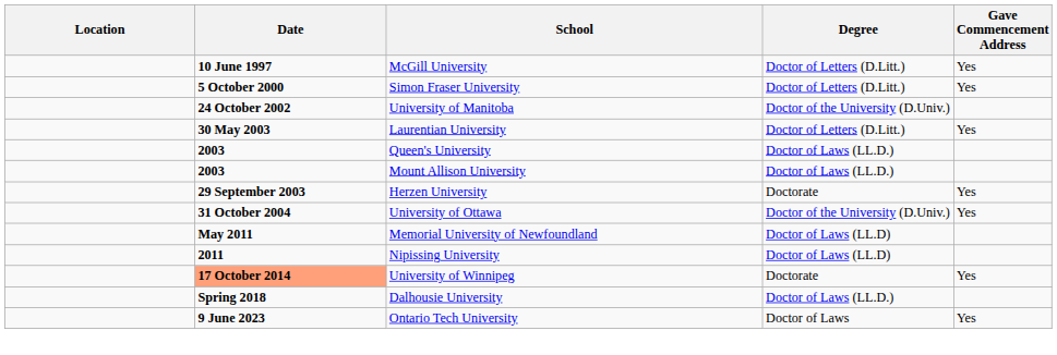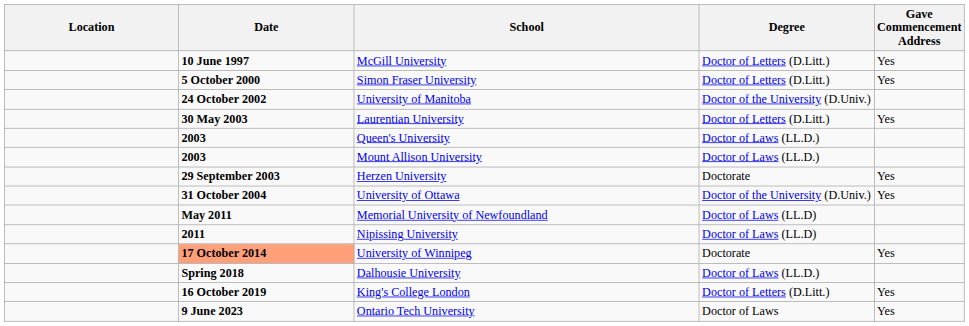+ row: 16 October 2019 | King's College London | Doctor of Letters (D.Litt.) | Yes
